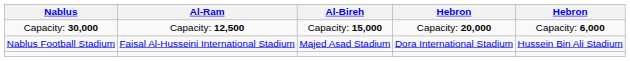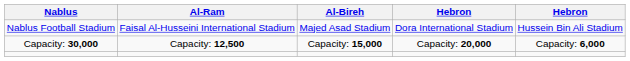rows swapped: Nablus Football Stadium <-> Capacity: 30,000
